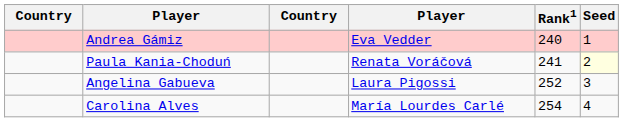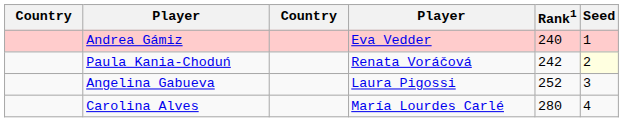Paula Kania-Choduń | Rank1: 241 -> 242
Carolina Alves | Rank1: 254 -> 280
